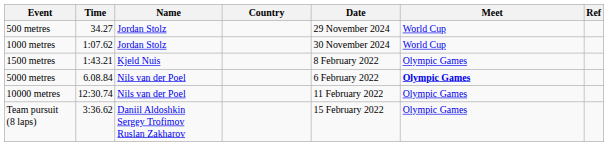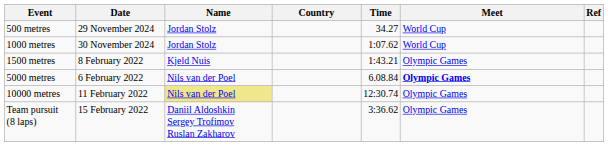columns swapped: Time <-> Date
10000 metres | Name: no background -> khaki background
